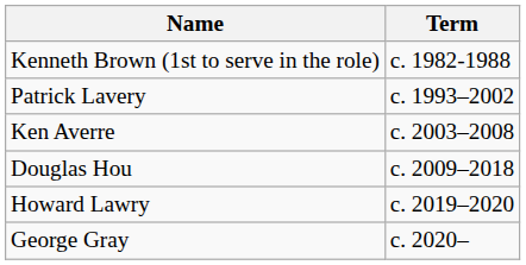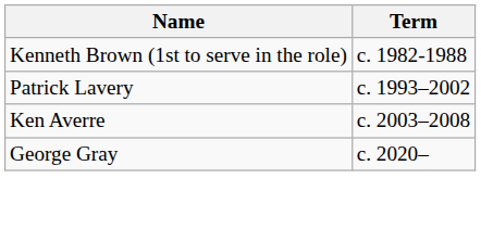- row: Douglas Hou | c. 2009–2018
- row: Howard Lawry | c. 2019–2020
